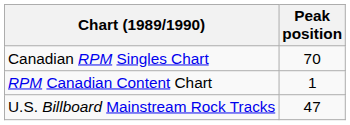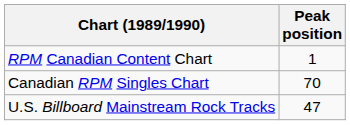rows swapped: Canadian RPM Singles Chart <-> RPM Canadian Content Chart
